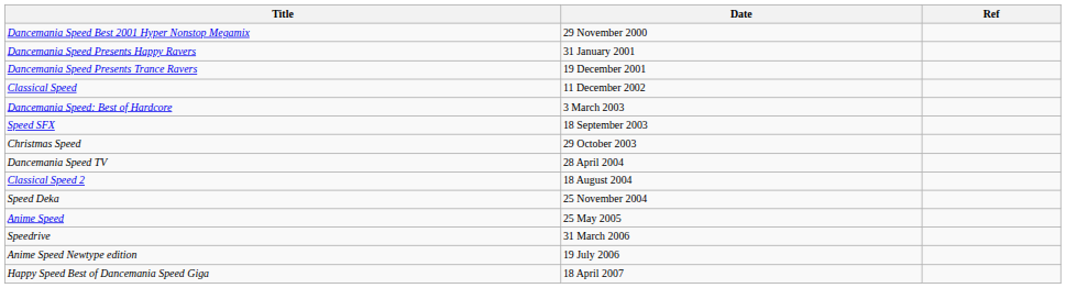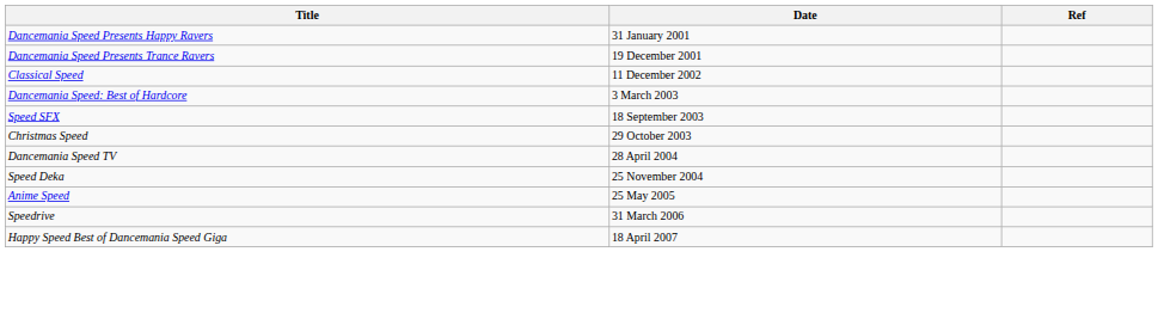- row: Dancemania Speed Best 2001 Hyper Nonstop Megamix | 29 November 2000
- row: Classical Speed 2 | 18 August 2004
- row: Anime Speed Newtype edition | 19 July 2006
